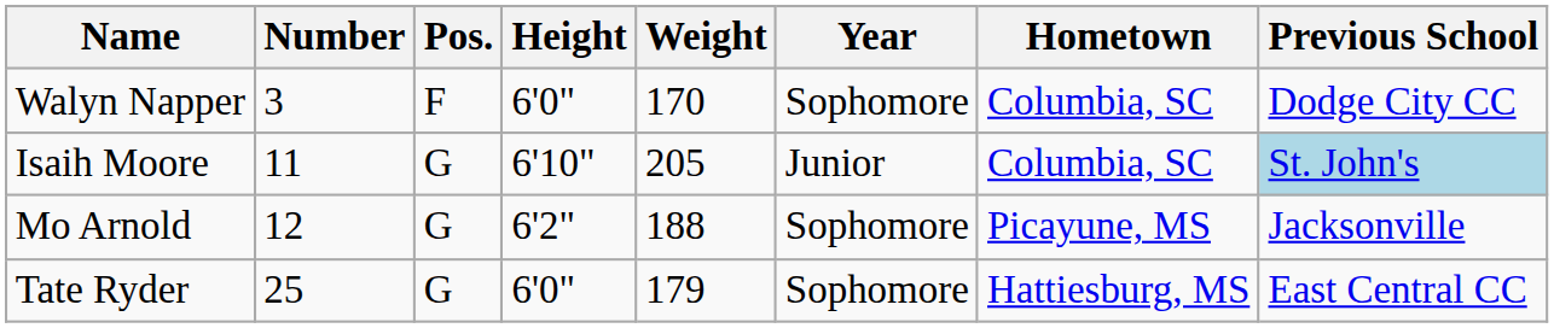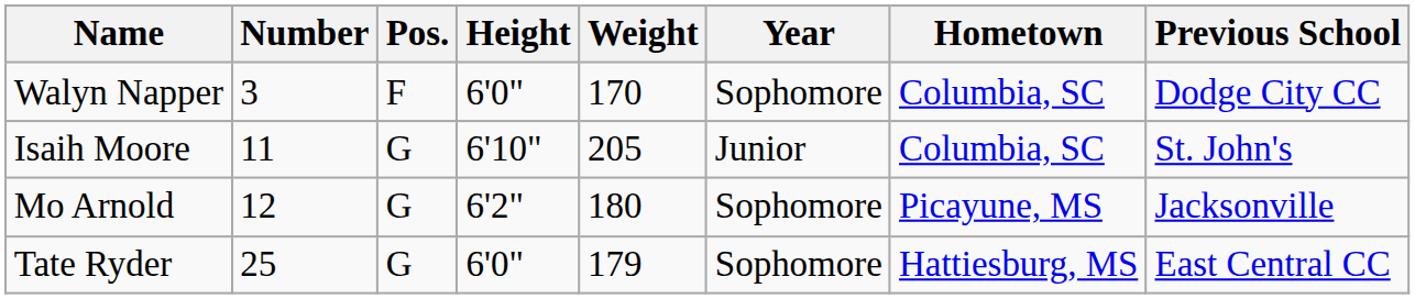Isaih Moore | Previous School: lightblue background -> no background
Mo Arnold | Weight: 188 -> 180
